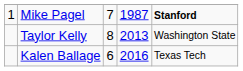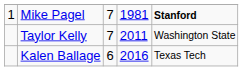Mike Pagel | column 4: 1987 -> 1981
Taylor Kelly | column 3: 8 -> 7
Taylor Kelly | column 4: 2013 -> 2011
